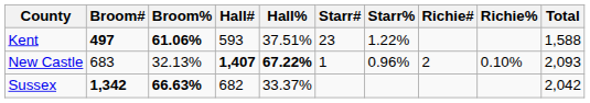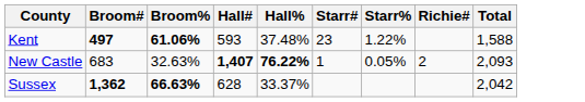- column: Richie% | 0.10%
Kent | Hall%: 37.51% -> 37.48%
New Castle | Broom%: 32.13% -> 32.63%
New Castle | Hall%: 67.22% -> 76.22%
New Castle | Starr%: 0.96% -> 0.05%
Sussex | Broom#: 1,342 -> 1,362
Sussex | Hall#: 682 -> 628
